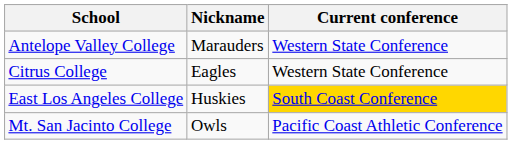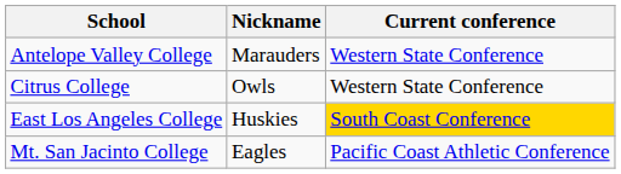Citrus College | Nickname: Eagles -> Owls
Mt. San Jacinto College | Nickname: Owls -> Eagles
